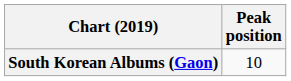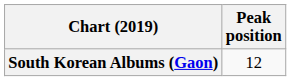South Korean Albums (Gaon) | Peak position: 10 -> 12
